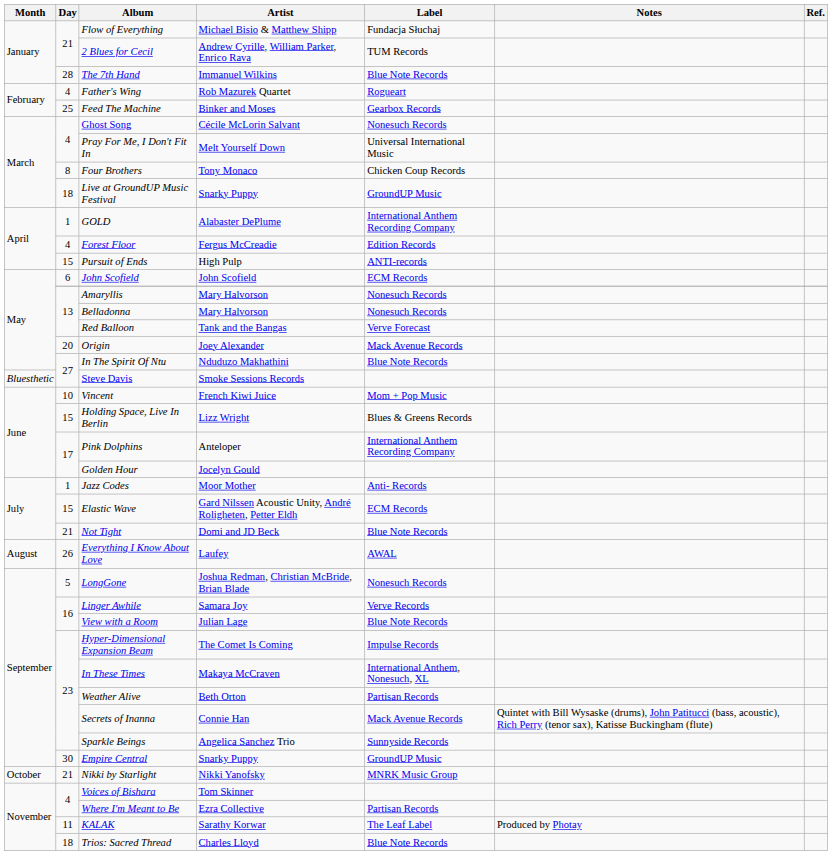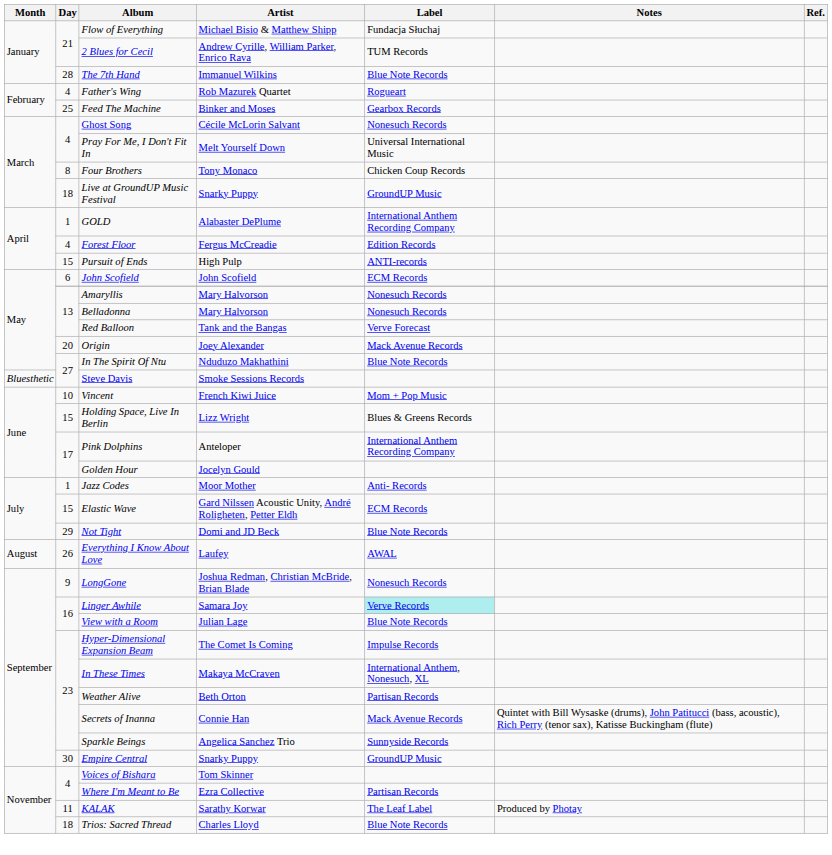Not Tight | Day: 21 -> 29
LongGone | Day: 5 -> 9
Linger Awhile | Label: no background -> paleturquoise background
- row: October | 21 | Nikki by Starlight | Nikki Yanofsky | MNRK Music Group
